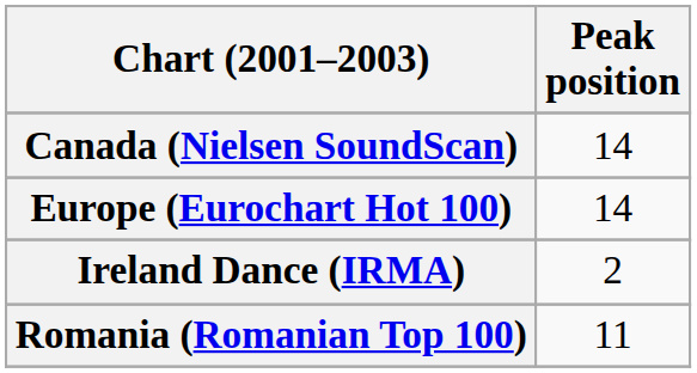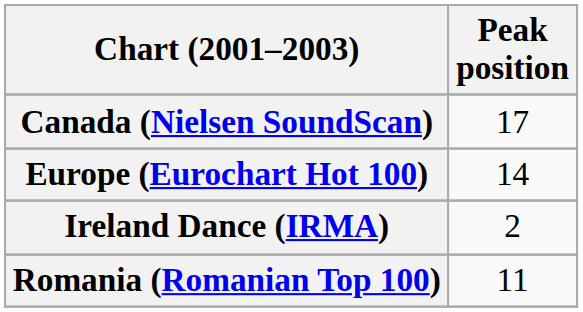Canada (Nielsen SoundScan) | Peak position: 14 -> 17
